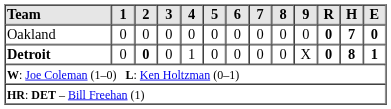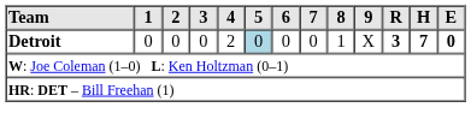- row: Oakland | 0 | 0 | 0 | 0 | 0 | 0 | 0 | 0 | 0 | 0 | 7 | 0
Detroit | 2: bold -> normal
Detroit | 4: 1 -> 2
Detroit | 5: no background -> lightblue background
Detroit | 8: 0 -> 1
Detroit | R: 0 -> 3
Detroit | H: 8 -> 7
Detroit | E: 1 -> 0
